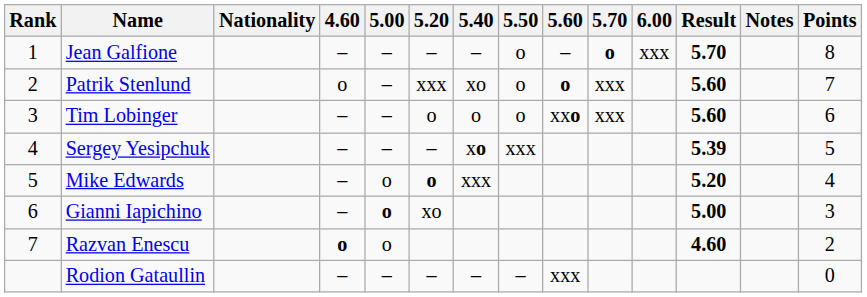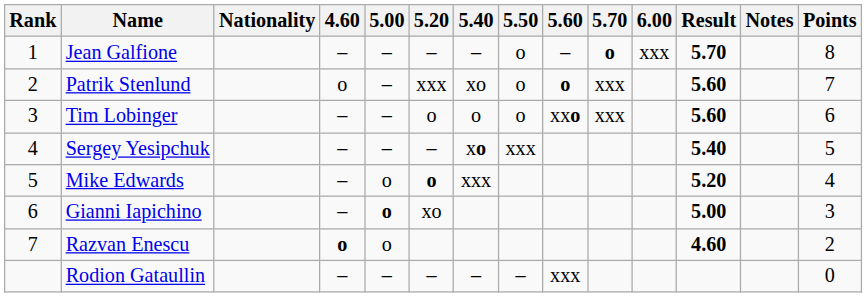Sergey Yesipchuk | Result: 5.39 -> 5.40
